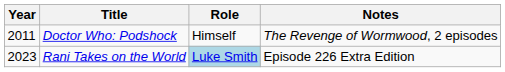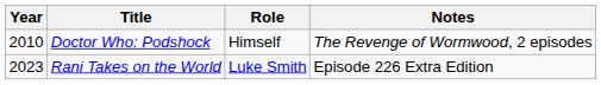Doctor Who: Podshock | Year: 2011 -> 2010
Rani Takes on the World | Role: lightblue background -> no background
